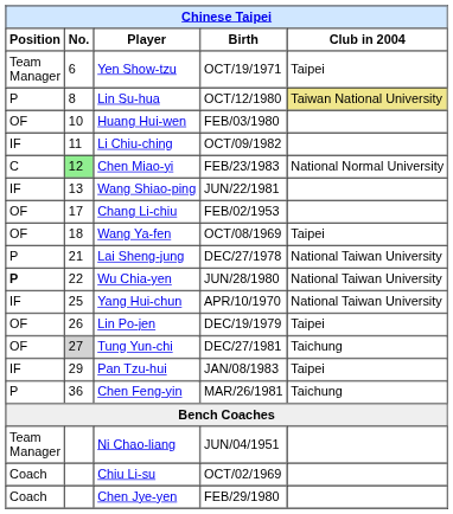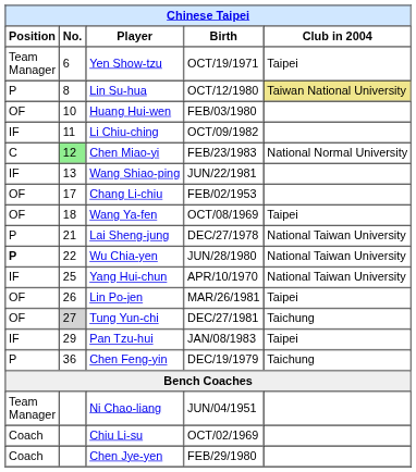Lin Po-jen | Birth: DEC/19/1979 -> MAR/26/1981
Chen Feng-yin | Birth: MAR/26/1981 -> DEC/19/1979
